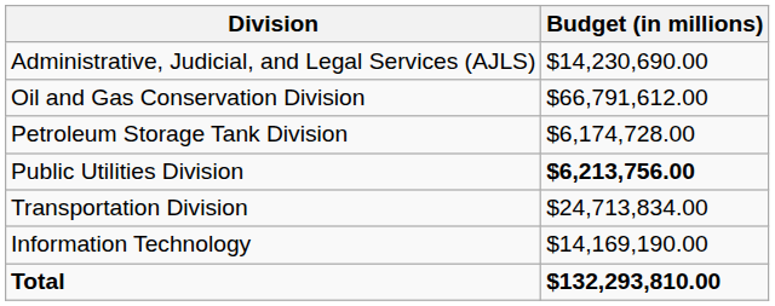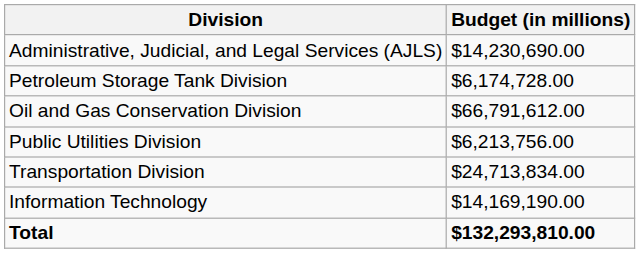rows swapped: Petroleum Storage Tank Division <-> Oil and Gas Conservation Division
Public Utilities Division | Budget (in millions): bold -> normal
